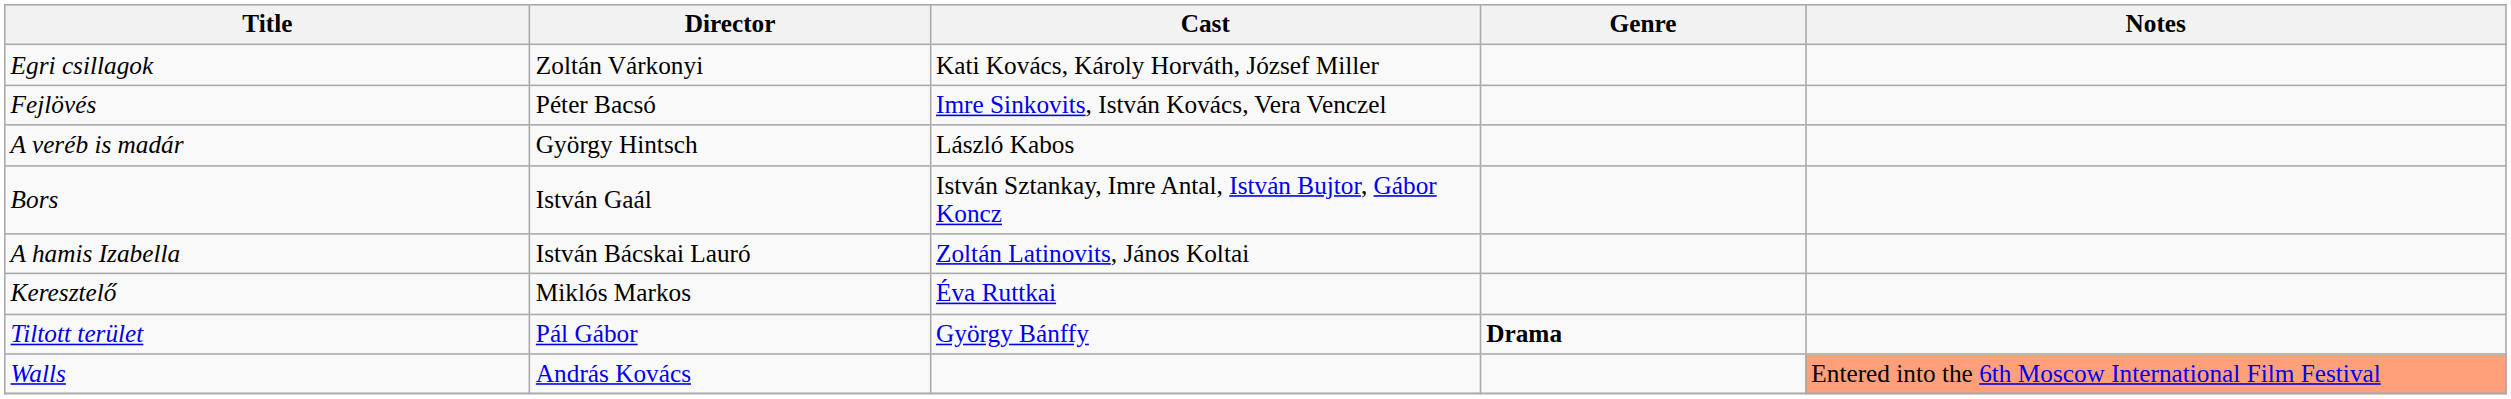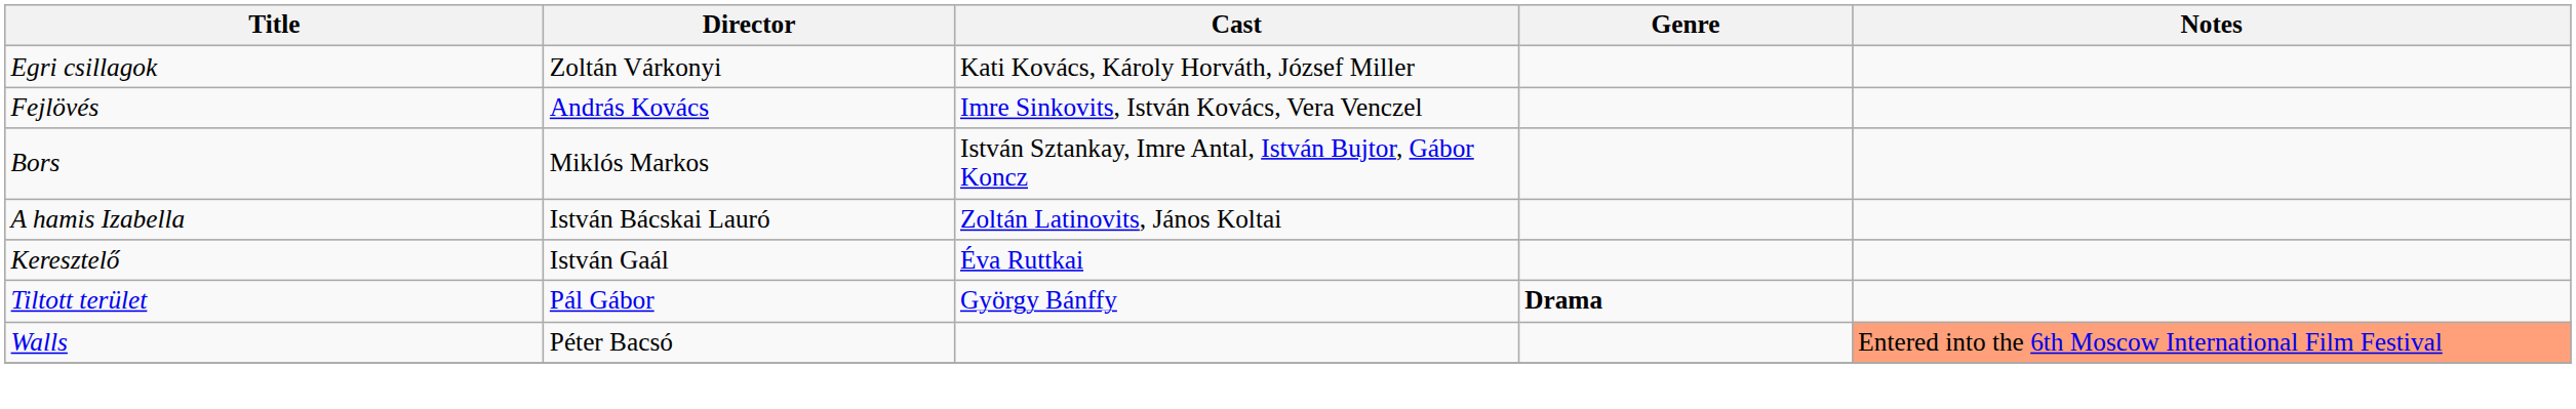Fejlövés | Director: Péter Bacsó -> András Kovács
- row: A veréb is madár | György Hintsch | László Kabos
Bors | Director: István Gaál -> Miklós Markos
Keresztelő | Director: Miklós Markos -> István Gaál
Walls | Director: András Kovács -> Péter Bacsó
